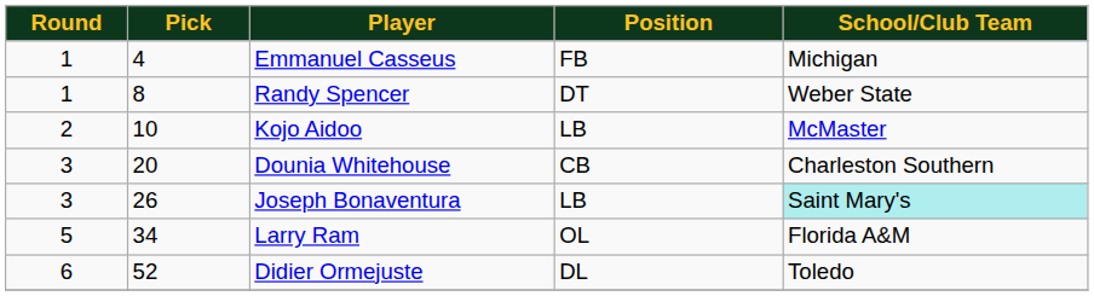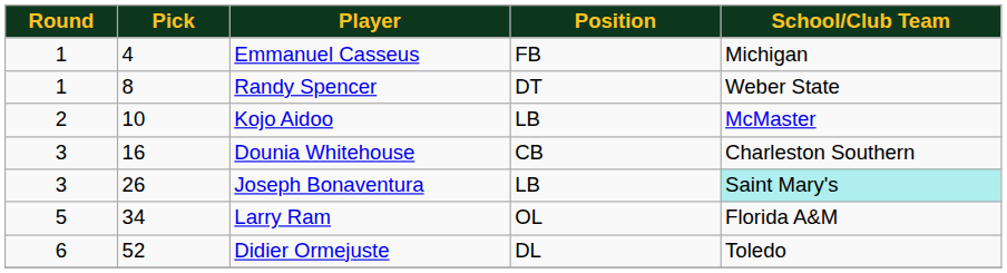Dounia Whitehouse | Pick: 20 -> 16
